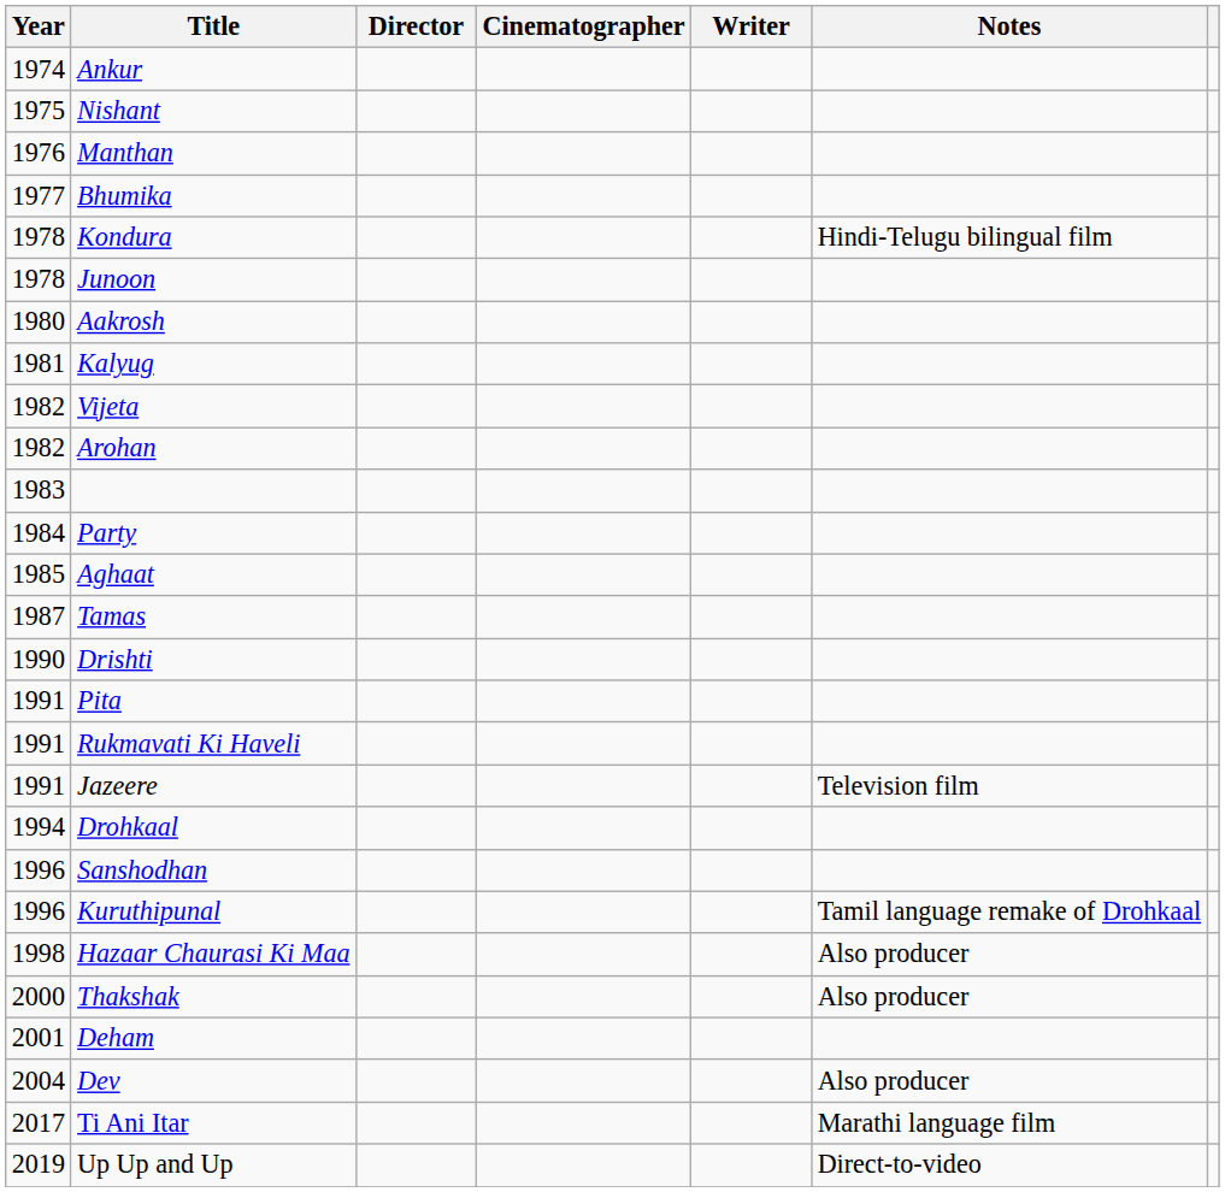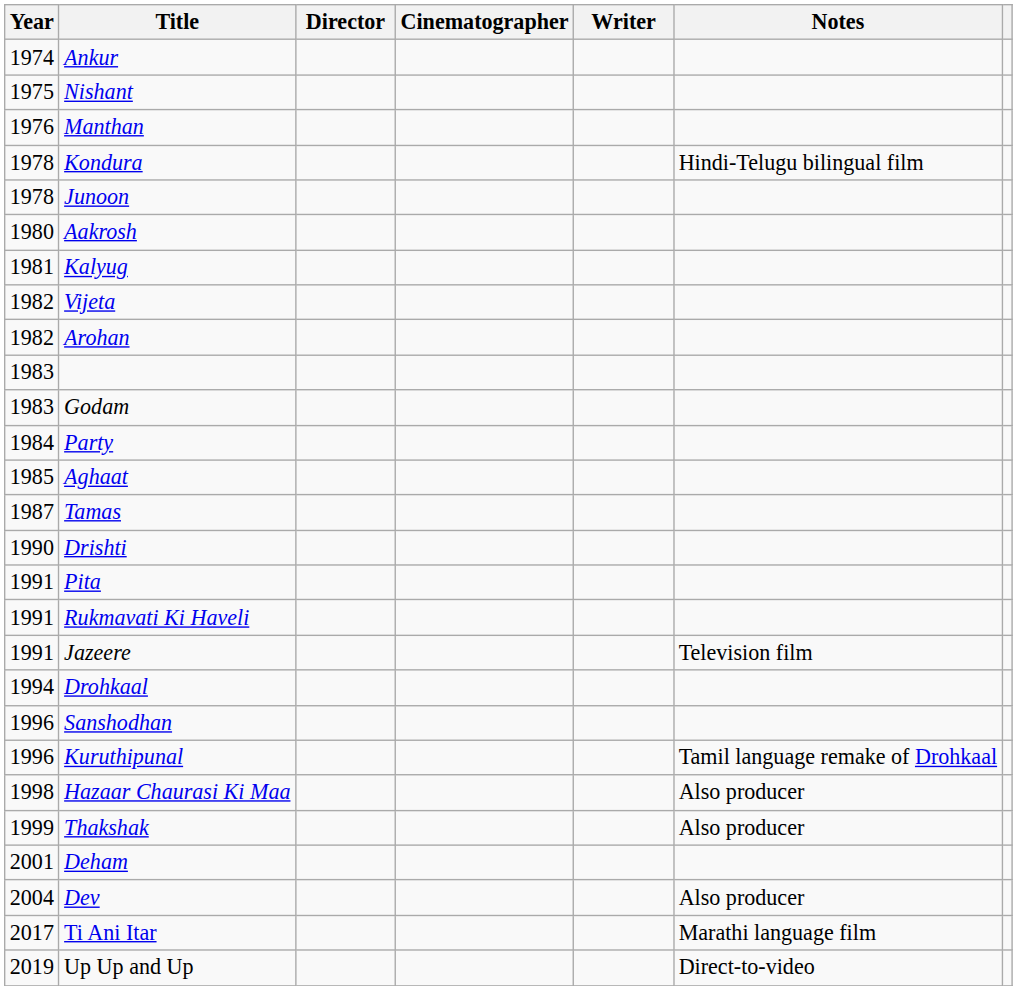- row: 1977 | Bhumika
+ row: 1983 | Godam
Thakshak | Year: 2000 -> 1999
